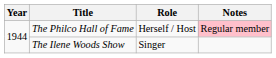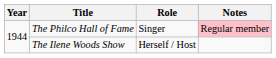The Philco Hall of Fame | Role: Herself / Host -> Singer
The Ilene Woods Show | Role: Singer -> Herself / Host
